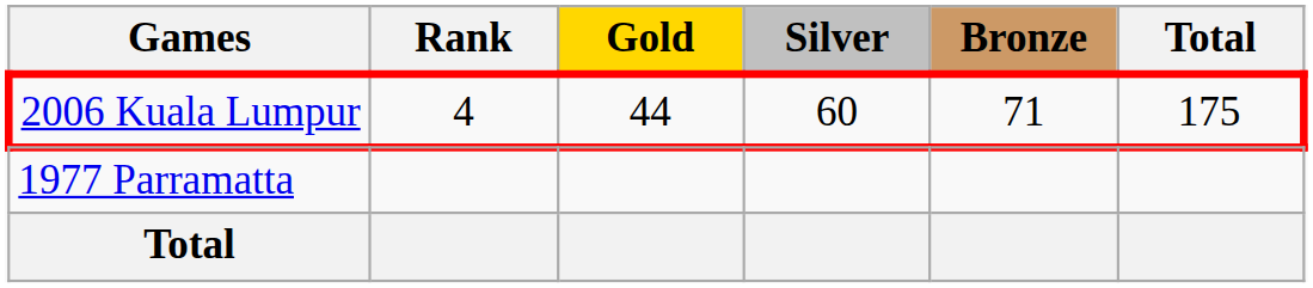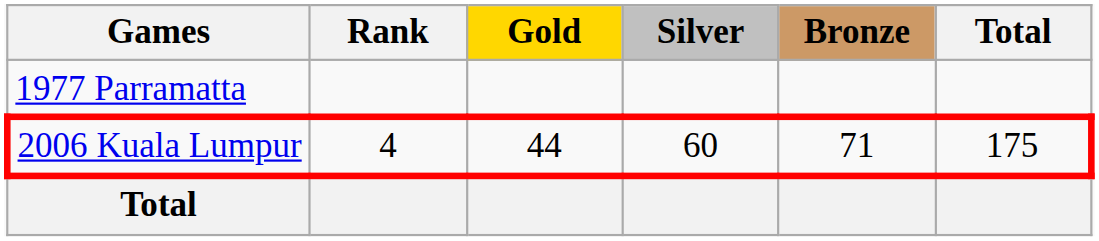rows swapped: 1977 Parramatta <-> 2006 Kuala Lumpur
